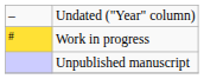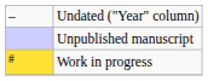rows swapped: Unpublished manuscript <-> Work in progress
